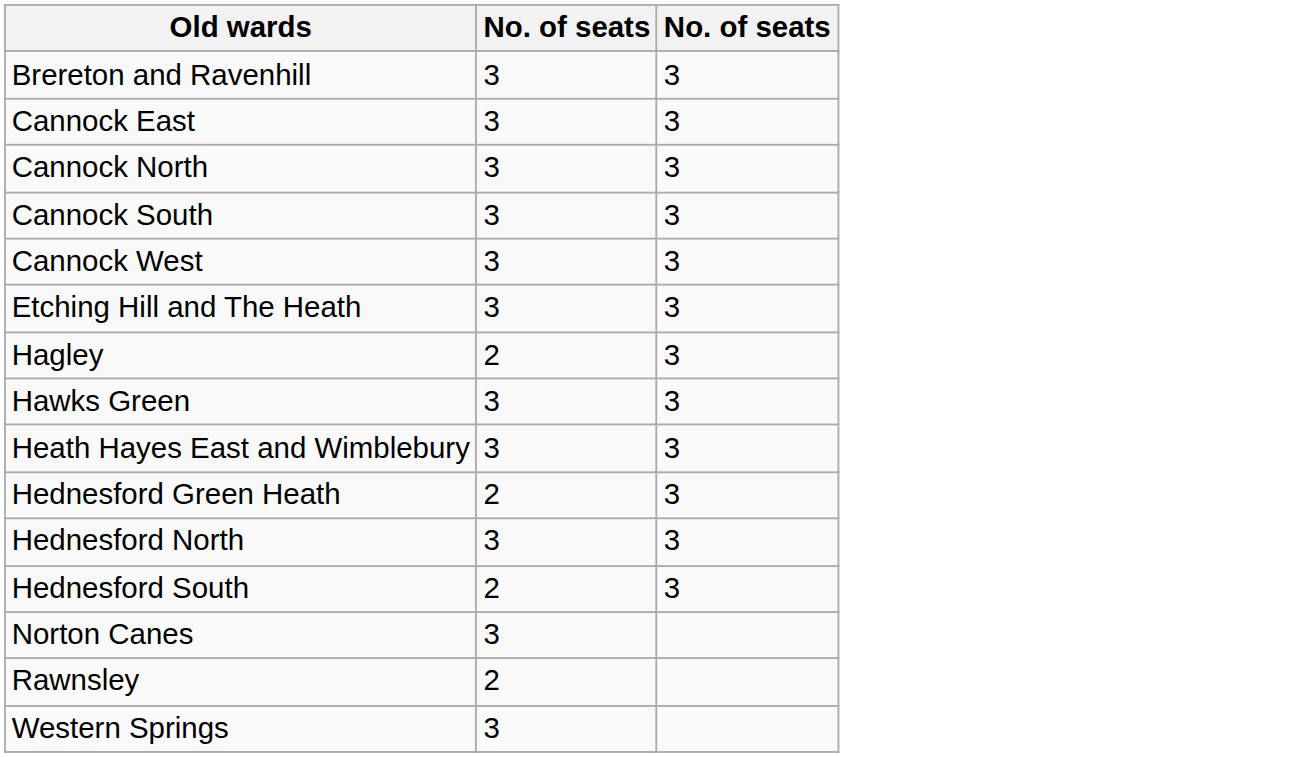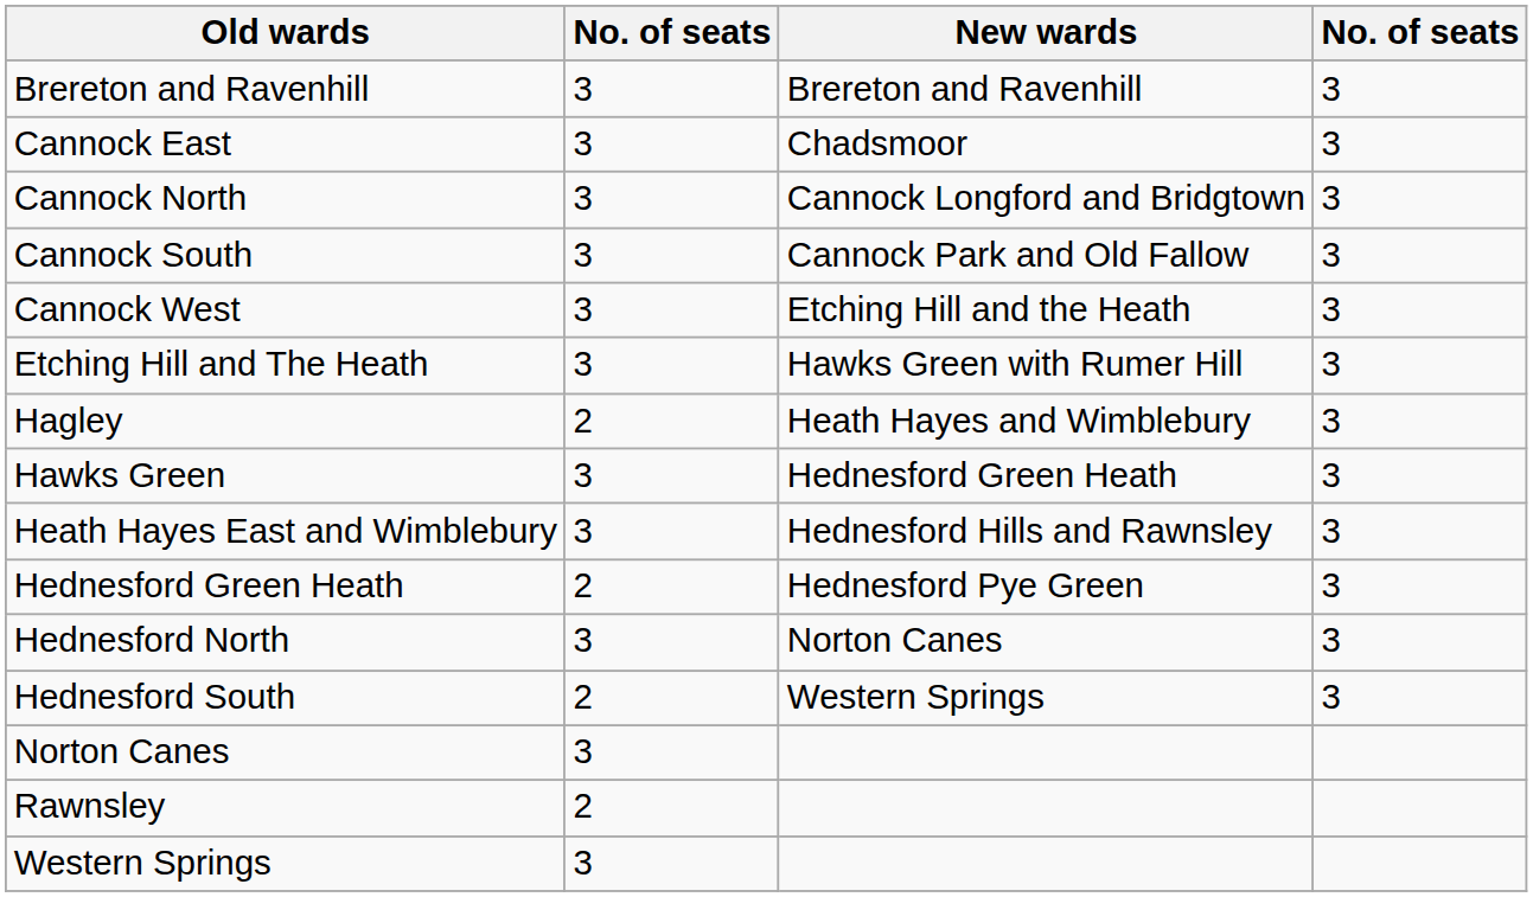+ column: New wards | Brereton and Ravenhill | Chadsmoor | Cannock Longford and Bridgtown | Cannock Park and Old Fallow | Etching Hill and the Heath | Hawks Green with Rumer Hill | Heath Hayes and Wimblebury | Hednesford Green Heath | Hednesford Hills and Rawnsley | Hednesford Pye Green | Norton Canes | Western Springs
